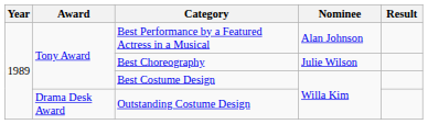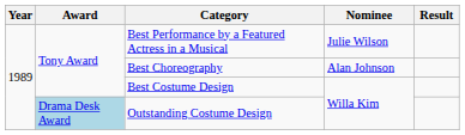Best Performance by a Featured Actress in a Musical | Nominee: Alan Johnson -> Julie Wilson
Best Choreography | Nominee: Julie Wilson -> Alan Johnson
Outstanding Costume Design | Award: no background -> lightblue background
